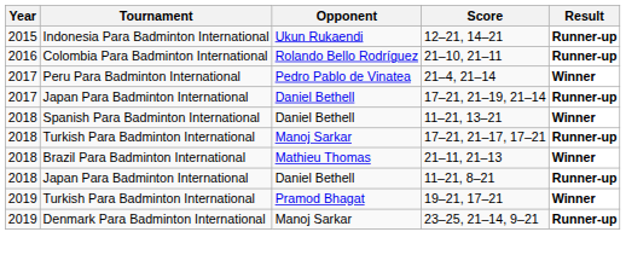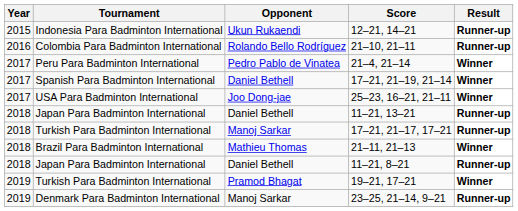17–21, 21–19, 21–14 | Tournament: Japan Para Badminton International -> Spanish Para Badminton International
17–21, 21–19, 21–14 | Result: Runner-up -> Winner
+ row: 2017 | USA Para Badminton International | Joo Dong-jae | 25–23, 16–21, 21–11 | Winner
11–21, 13–21 | Tournament: Spanish Para Badminton International -> Japan Para Badminton International
11–21, 13–21 | Result: Winner -> Runner-up
